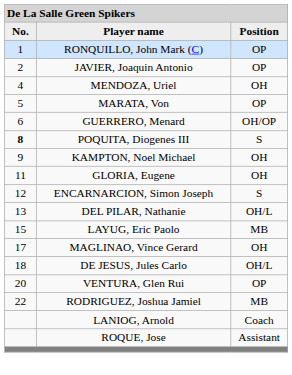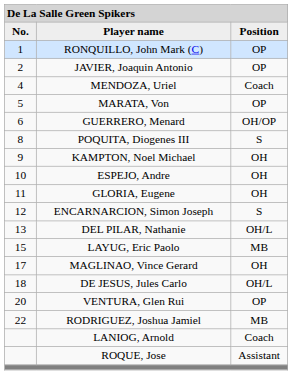MENDOZA, Uriel | column 3: OH -> Coach
POQUITA, Diogenes III | column 1: bold -> normal
+ row: 10 | ESPEJO, Andre | OH
